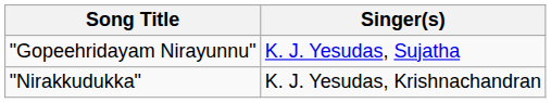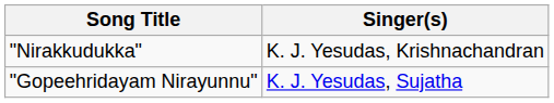rows swapped: "Gopeehridayam Nirayunnu" <-> "Nirakkudukka"
